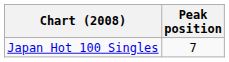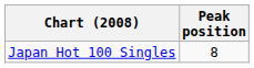Japan Hot 100 Singles | Peak position: 7 -> 8
